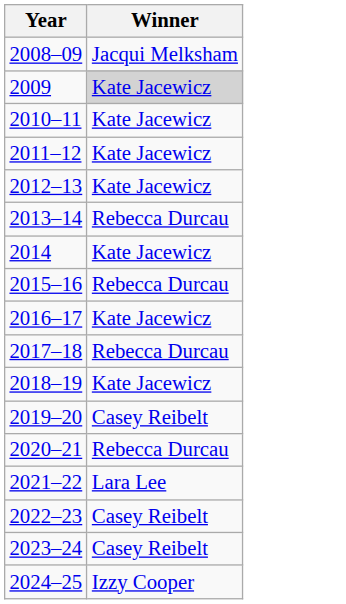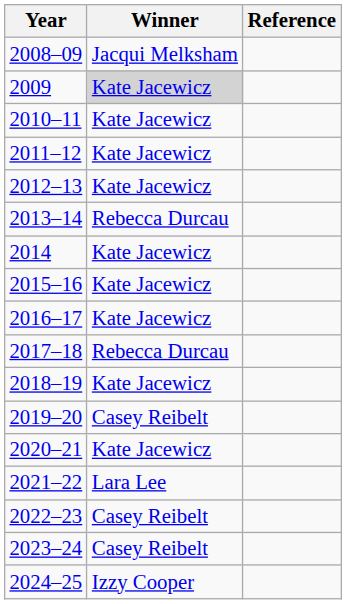+ column: Reference
2015–16 | Winner: Rebecca Durcau -> Kate Jacewicz
2020–21 | Winner: Rebecca Durcau -> Kate Jacewicz
